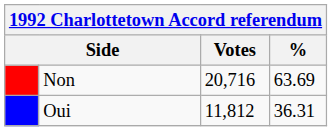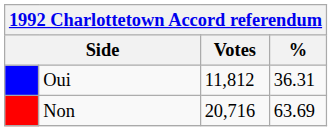rows swapped: Non <-> Oui
